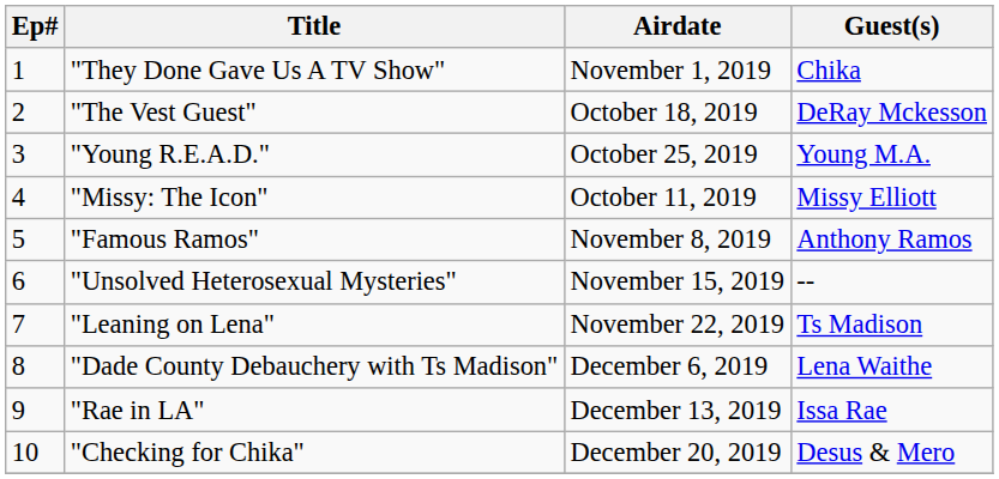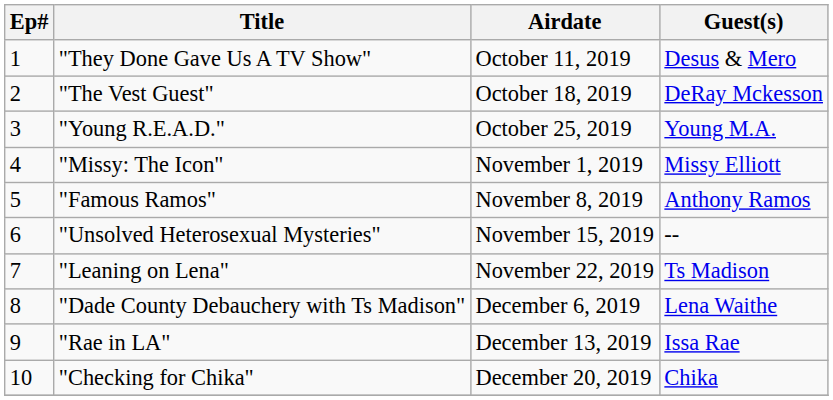"They Done Gave Us A TV Show" | Airdate: November 1, 2019 -> October 11, 2019
"They Done Gave Us A TV Show" | Guest(s): Chika -> Desus & Mero
"Missy: The Icon" | Airdate: October 11, 2019 -> November 1, 2019
"Checking for Chika" | Guest(s): Desus & Mero -> Chika
